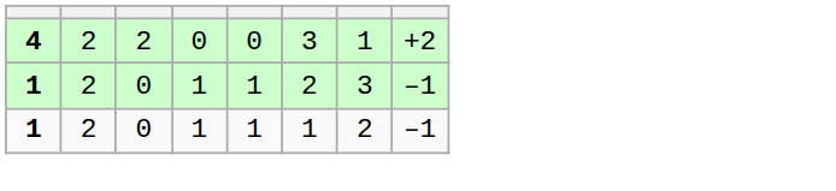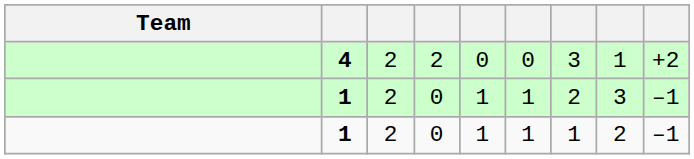+ column: Team
